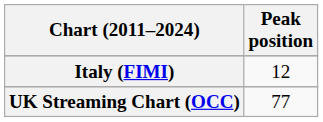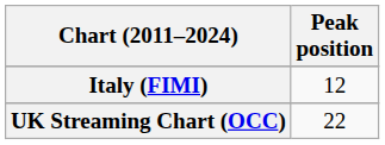UK Streaming Chart (OCC) | Peak position: 77 -> 22
